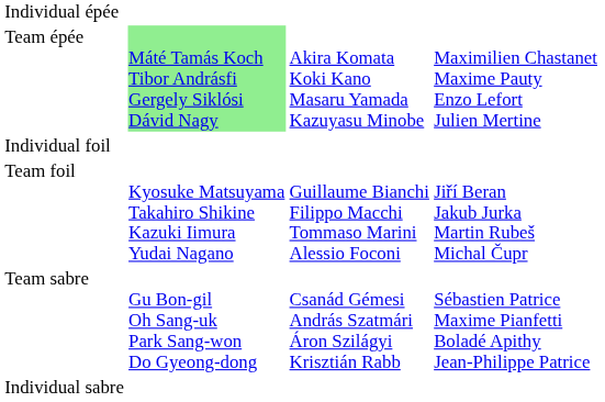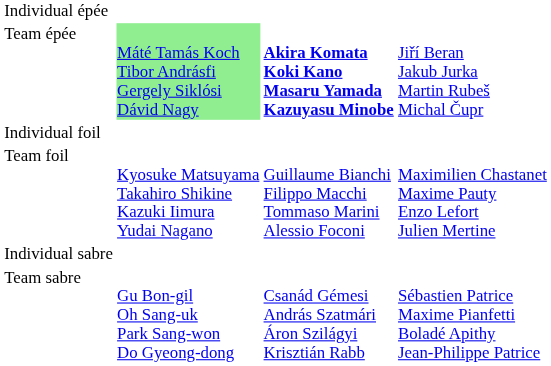Team épée | column 3: normal -> bold
Team épée | column 4: Maximilien Chastanet Maxime Pauty Enzo Lefort Julien Mertine -> Jiří Beran Jakub Jurka Martin Rubeš Michal Čupr
Team foil | column 4: Jiří Beran Jakub Jurka Martin Rubeš Michal Čupr -> Maximilien Chastanet Maxime Pauty Enzo Lefort Julien Mertine
rows swapped: Individual sabre <-> Team sabre
